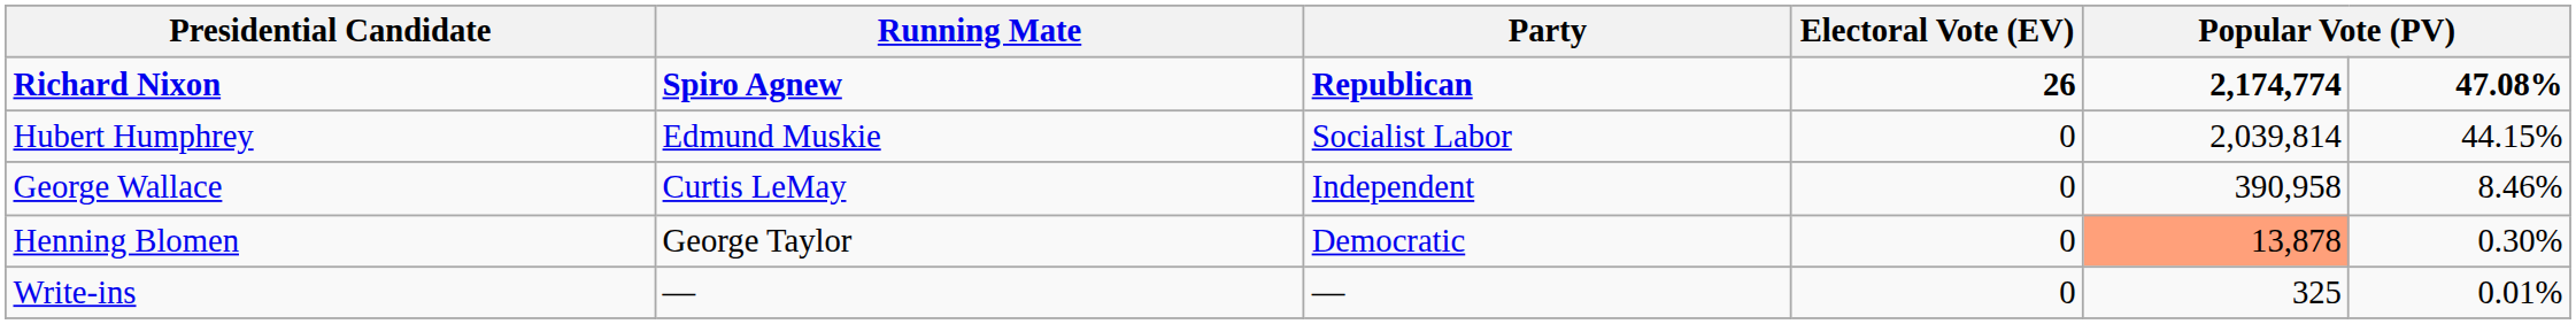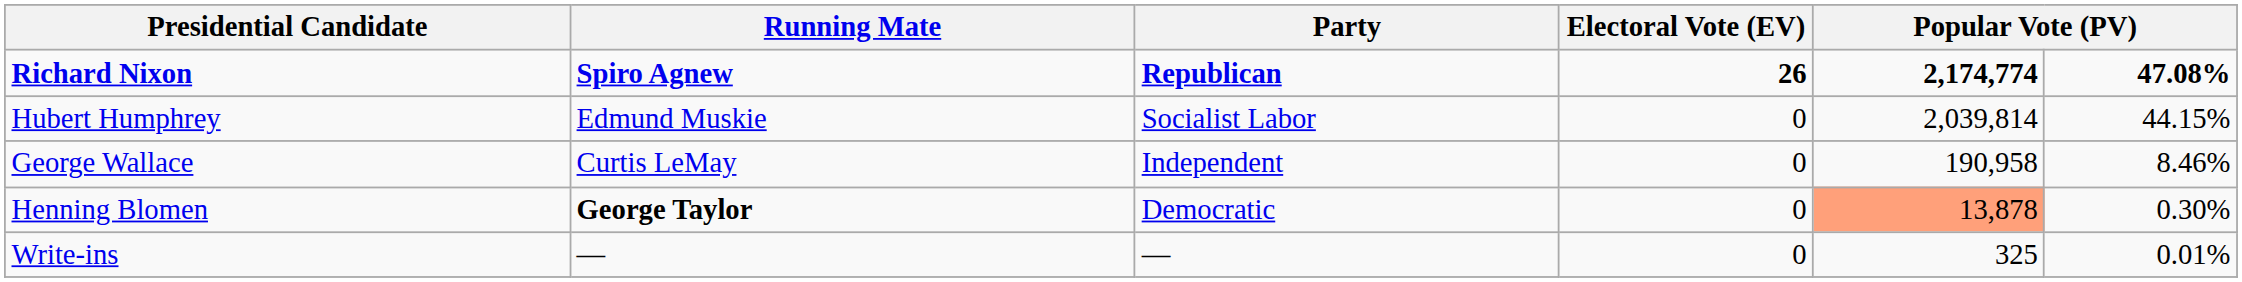George Wallace | column 5: 390,958 -> 190,958
Henning Blomen | Running Mate: normal -> bold
